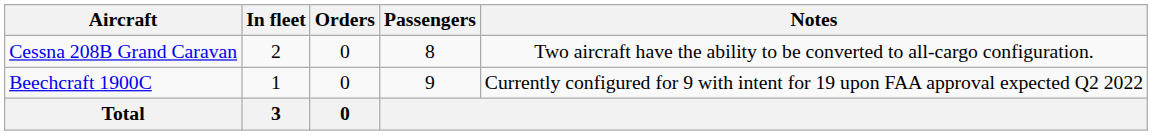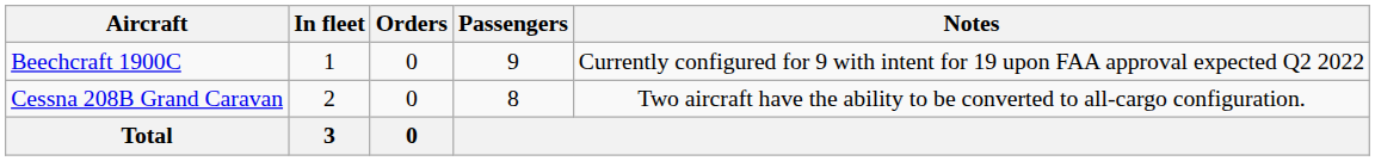rows swapped: Beechcraft 1900C <-> Cessna 208B Grand Caravan
